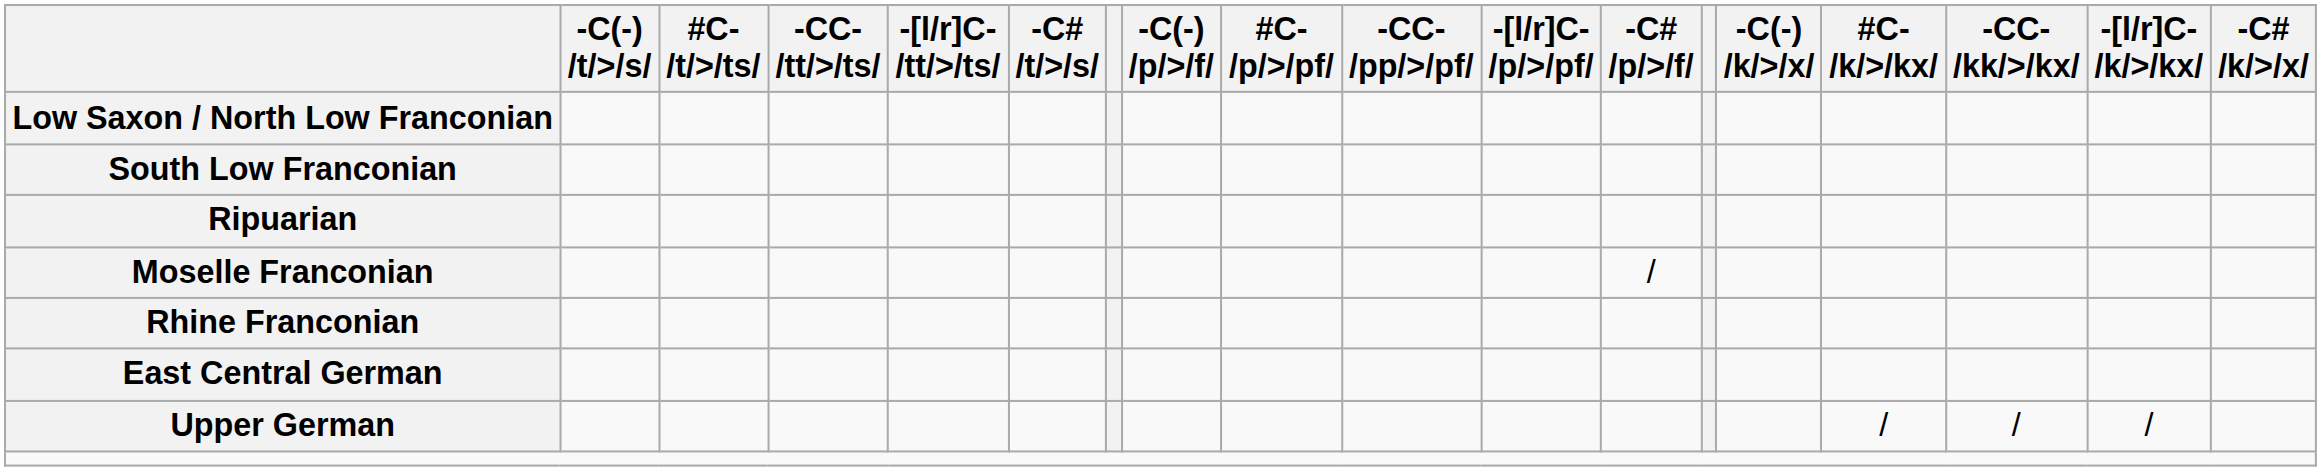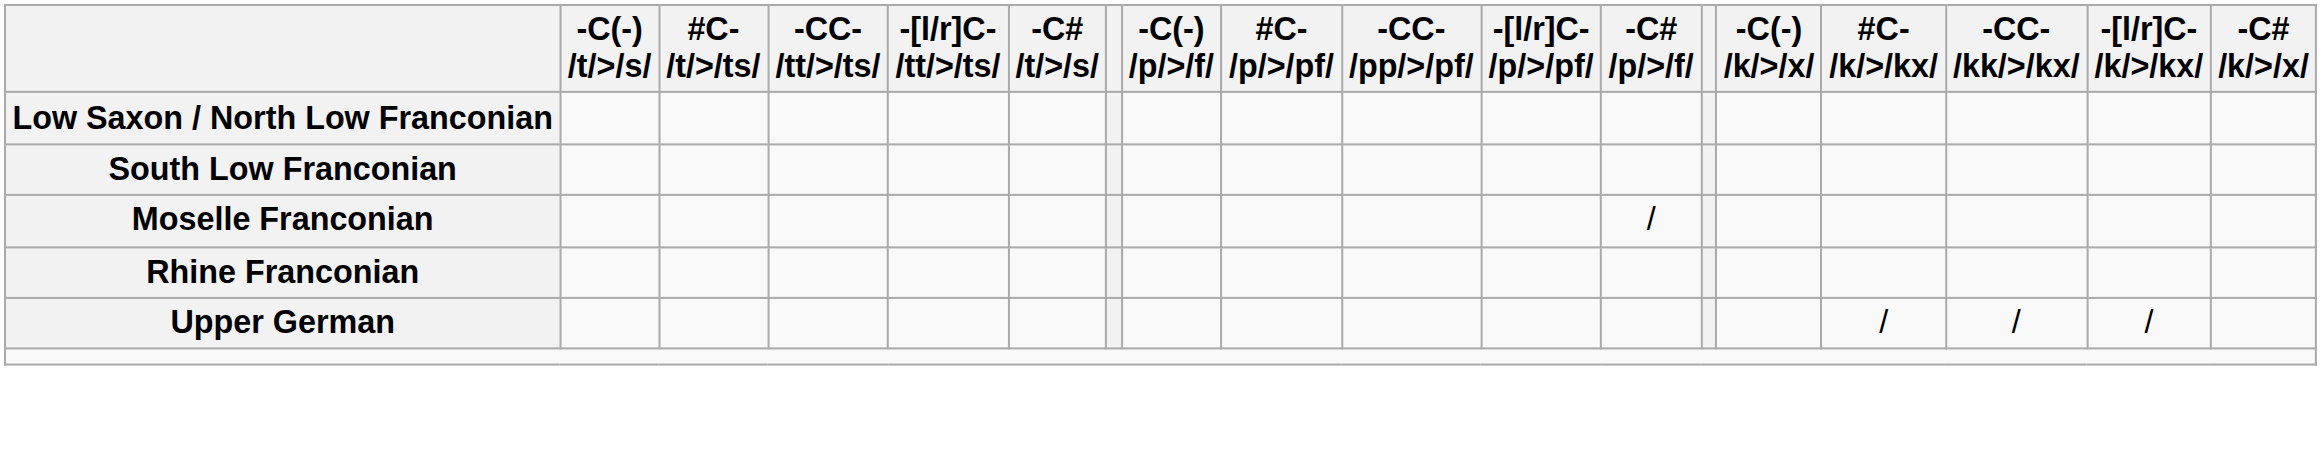- row: Ripuarian
- row: East Central German
